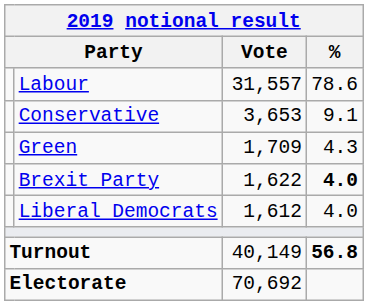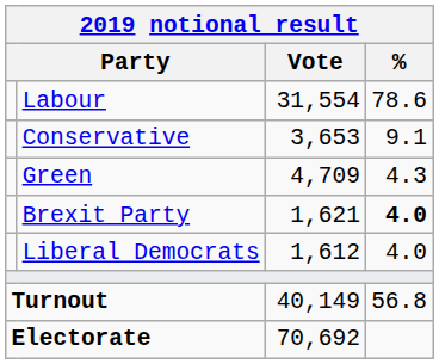Labour | Vote: 31,557 -> 31,554
Green | Vote: 1,709 -> 4,709
Brexit Party | Vote: 1,622 -> 1,621
Turnout | %: bold -> normal
